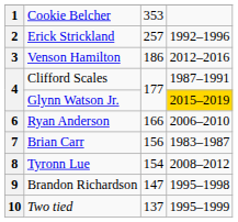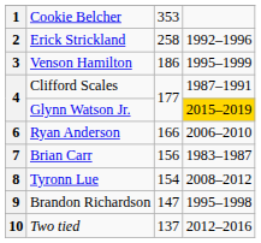2 | column 3: 257 -> 258
3 | column 4: 2012–2016 -> 1995–1999
10 | column 4: 1995–1999 -> 2012–2016
